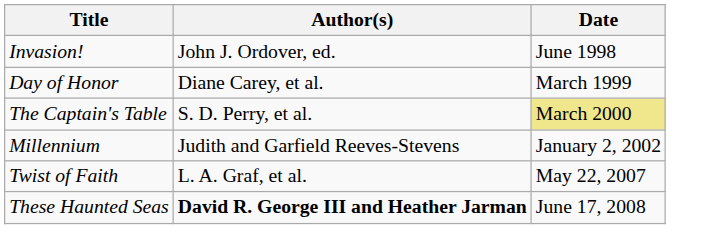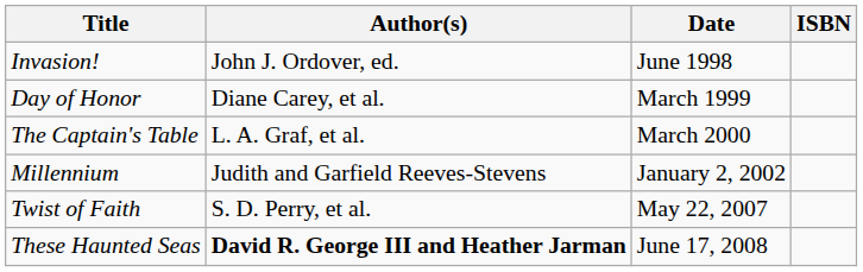+ column: ISBN
The Captain's Table | Author(s): S. D. Perry, et al. -> L. A. Graf, et al.
The Captain's Table | Date: khaki background -> no background
Twist of Faith | Author(s): L. A. Graf, et al. -> S. D. Perry, et al.
